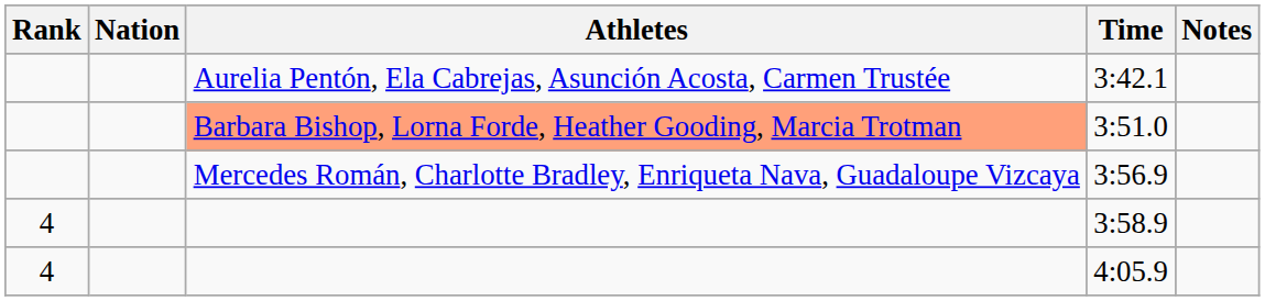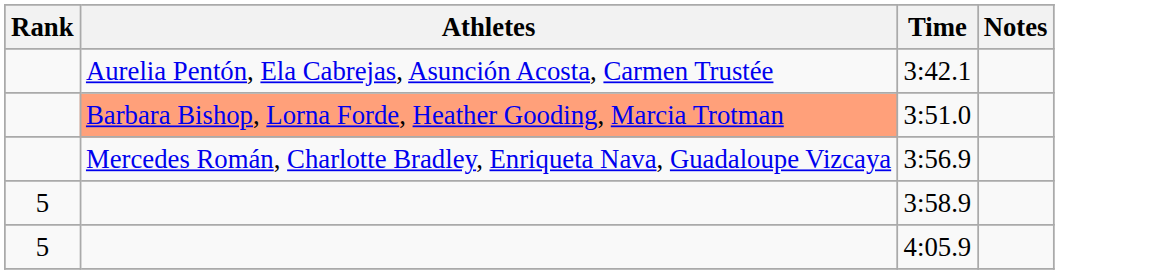- column: Nation
3:58.9 | Rank: 4 -> 5
4:05.9 | Rank: 4 -> 5
